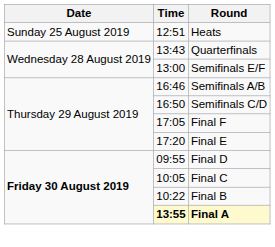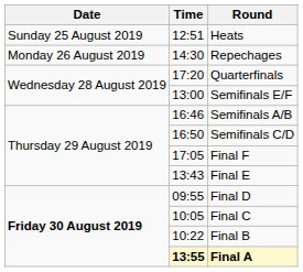+ row: Monday 26 August 2019 | 14:30 | Repechages
Quarterfinals | Time: 13:43 -> 17:20
Final E | Time: 17:20 -> 13:43
